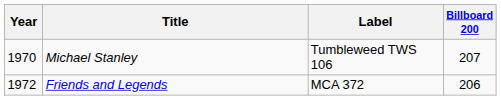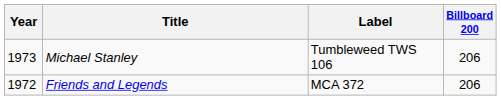Michael Stanley | Year: 1970 -> 1973
Michael Stanley | Billboard 200: 207 -> 206
